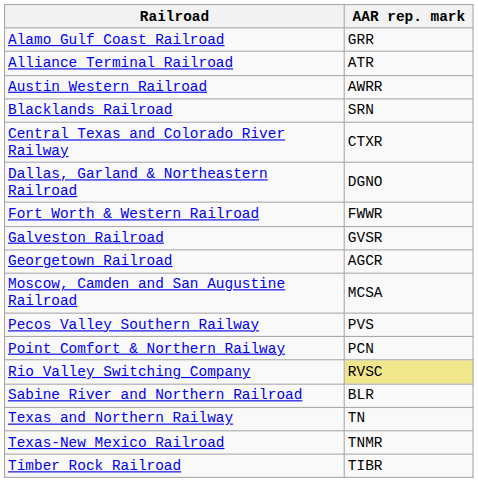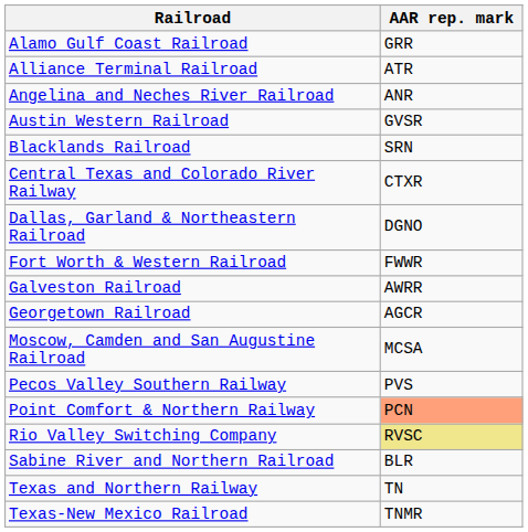+ row: Angelina and Neches River Railroad | ANR
Austin Western Railroad | AAR rep. mark: AWRR -> GVSR
Galveston Railroad | AAR rep. mark: GVSR -> AWRR
Point Comfort & Northern Railway | AAR rep. mark: no background -> lightsalmon background
- row: Timber Rock Railroad | TIBR
